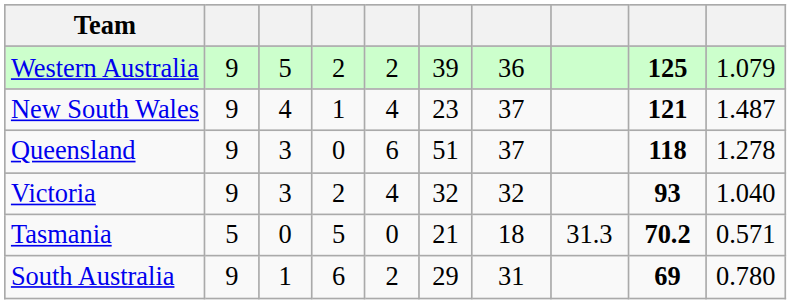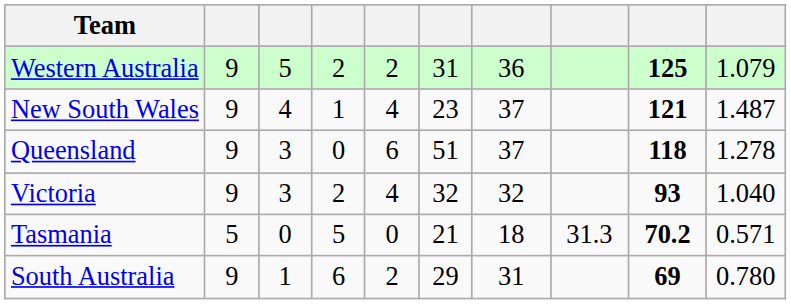Western Australia | column 6: 39 -> 31
